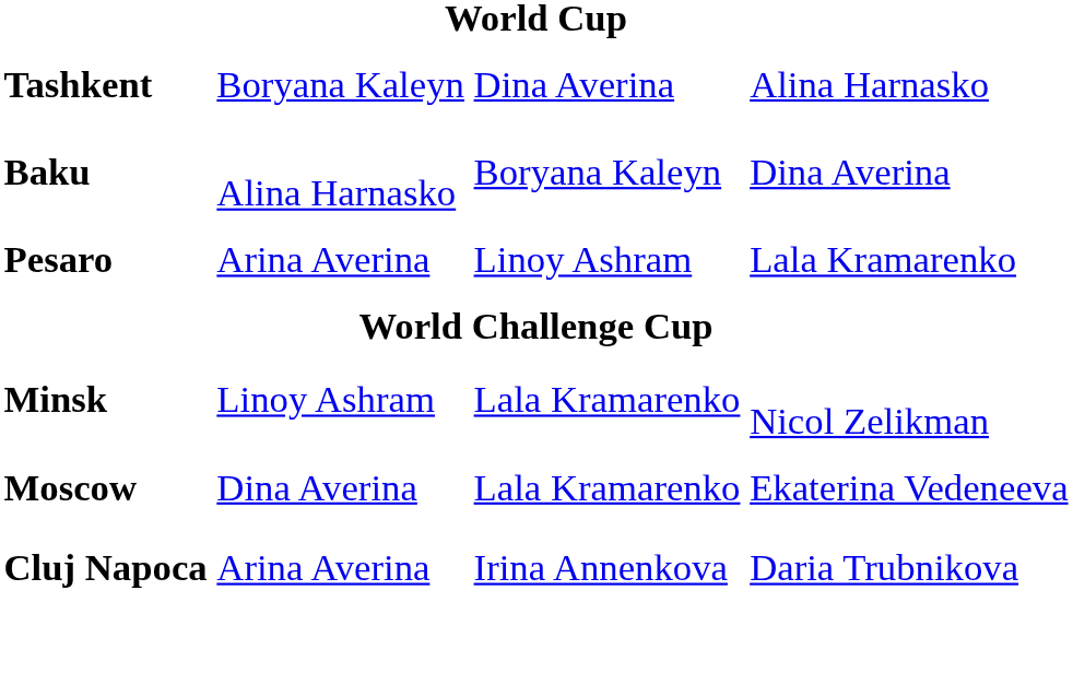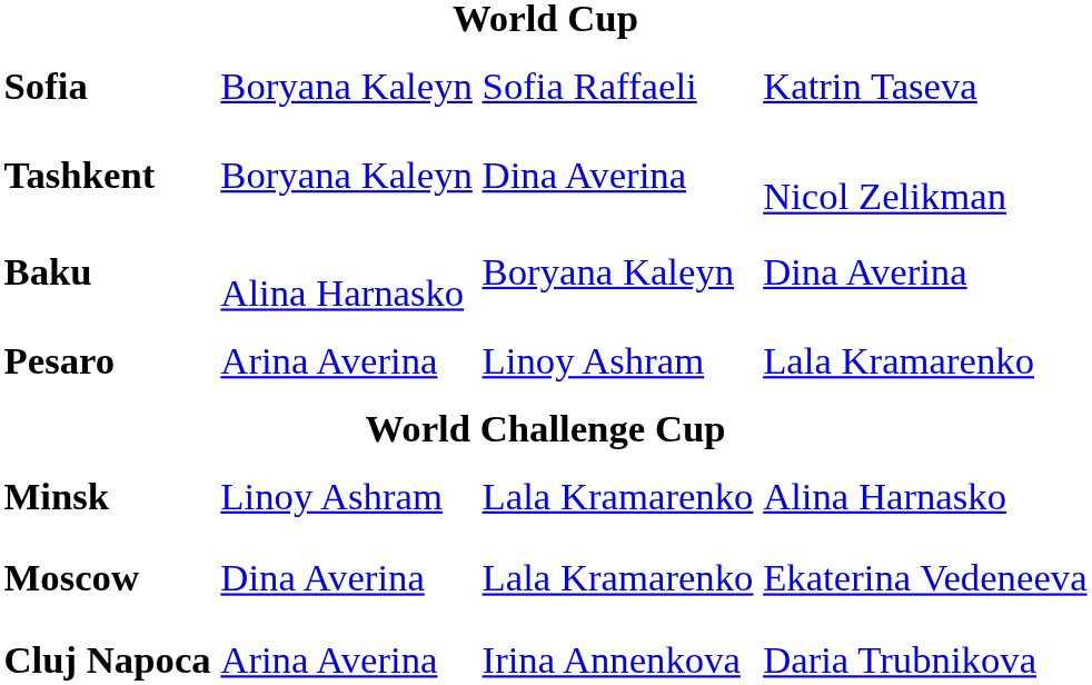+ row: Sofia | Boryana Kaleyn | Sofia Raffaeli | Katrin Taseva
Tashkent | column 4: Alina Harnasko -> Nicol Zelikman
Minsk | column 4: Nicol Zelikman -> Alina Harnasko
